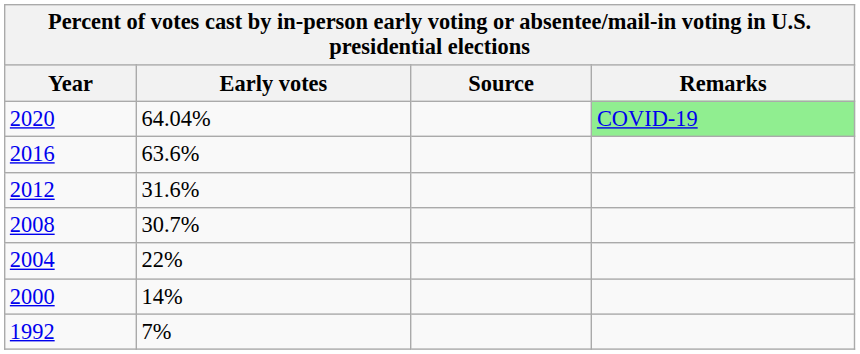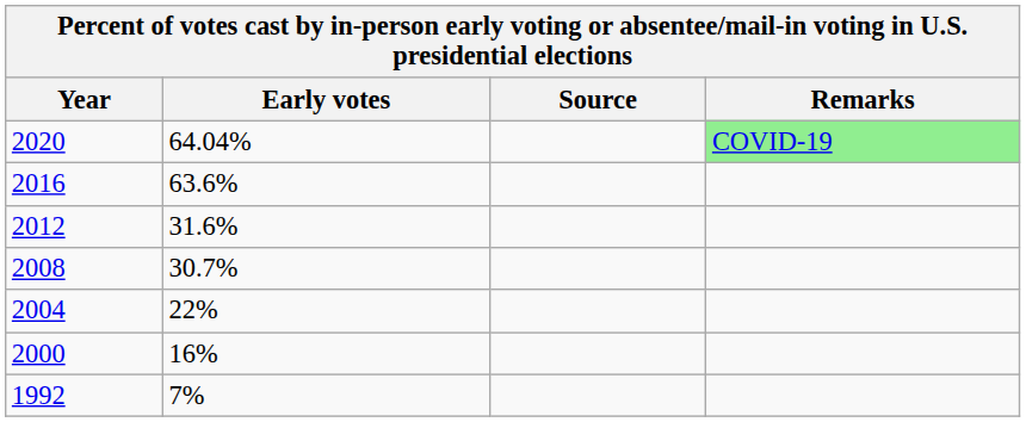2000 | Early votes: 14% -> 16%
